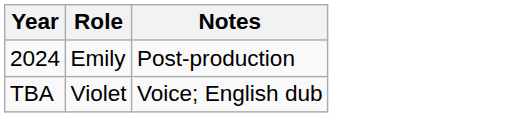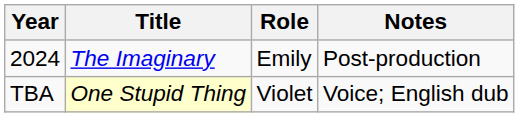+ column: Title | The Imaginary | One Stupid Thing
